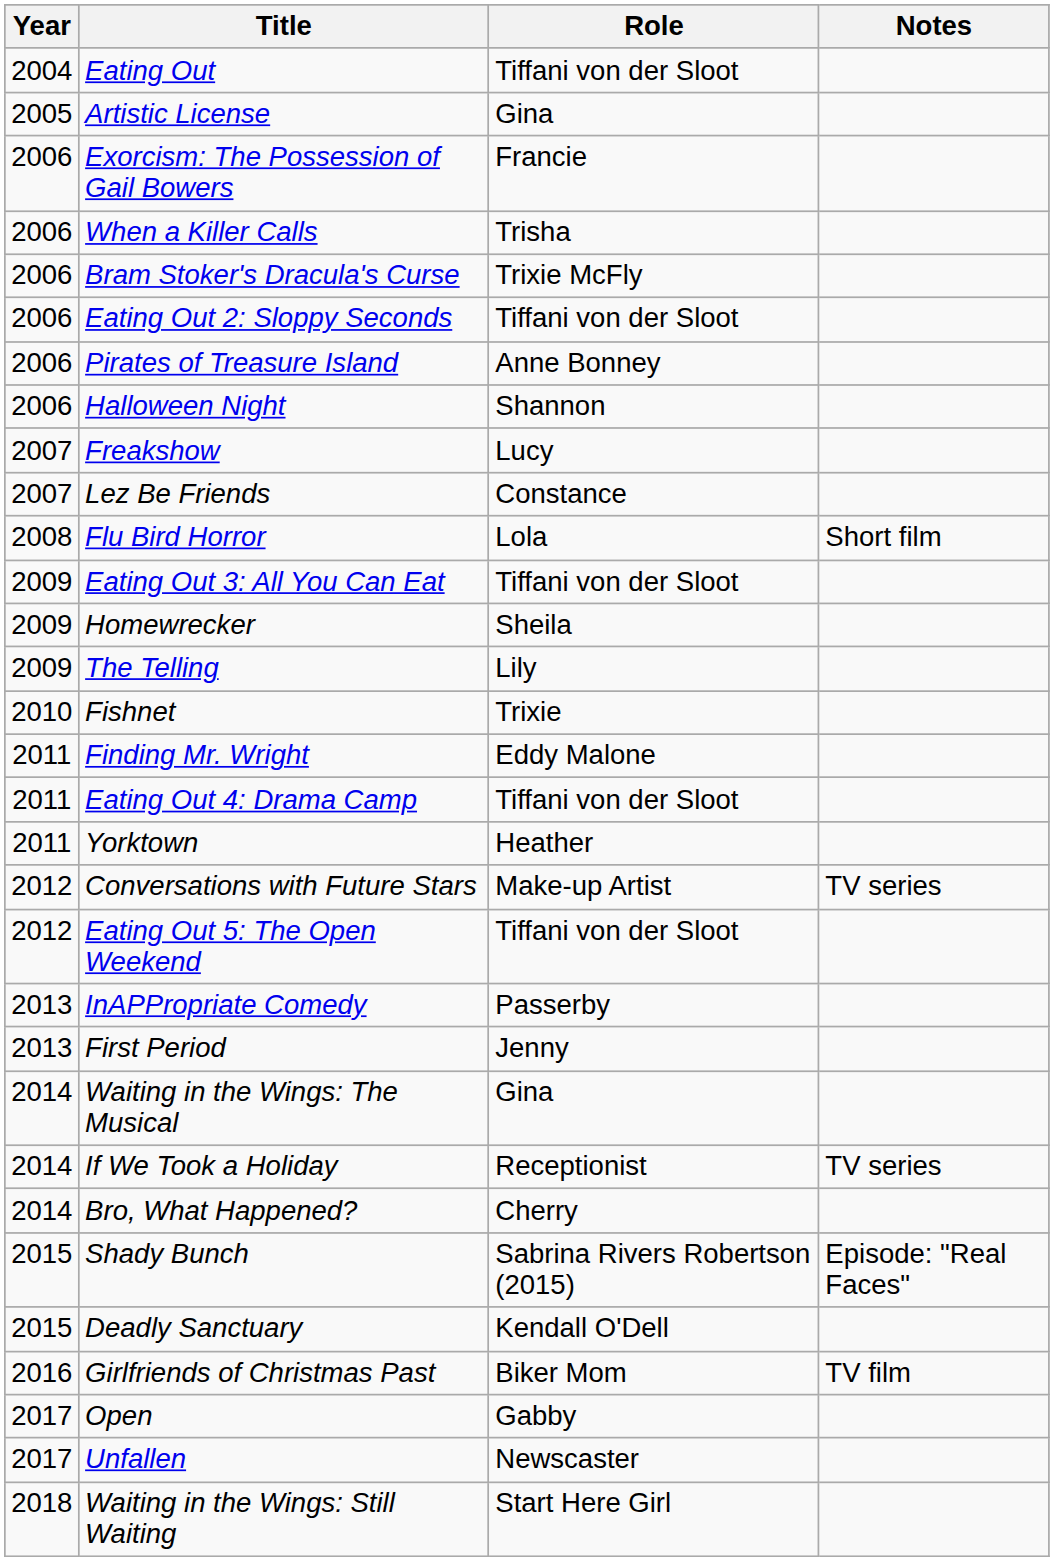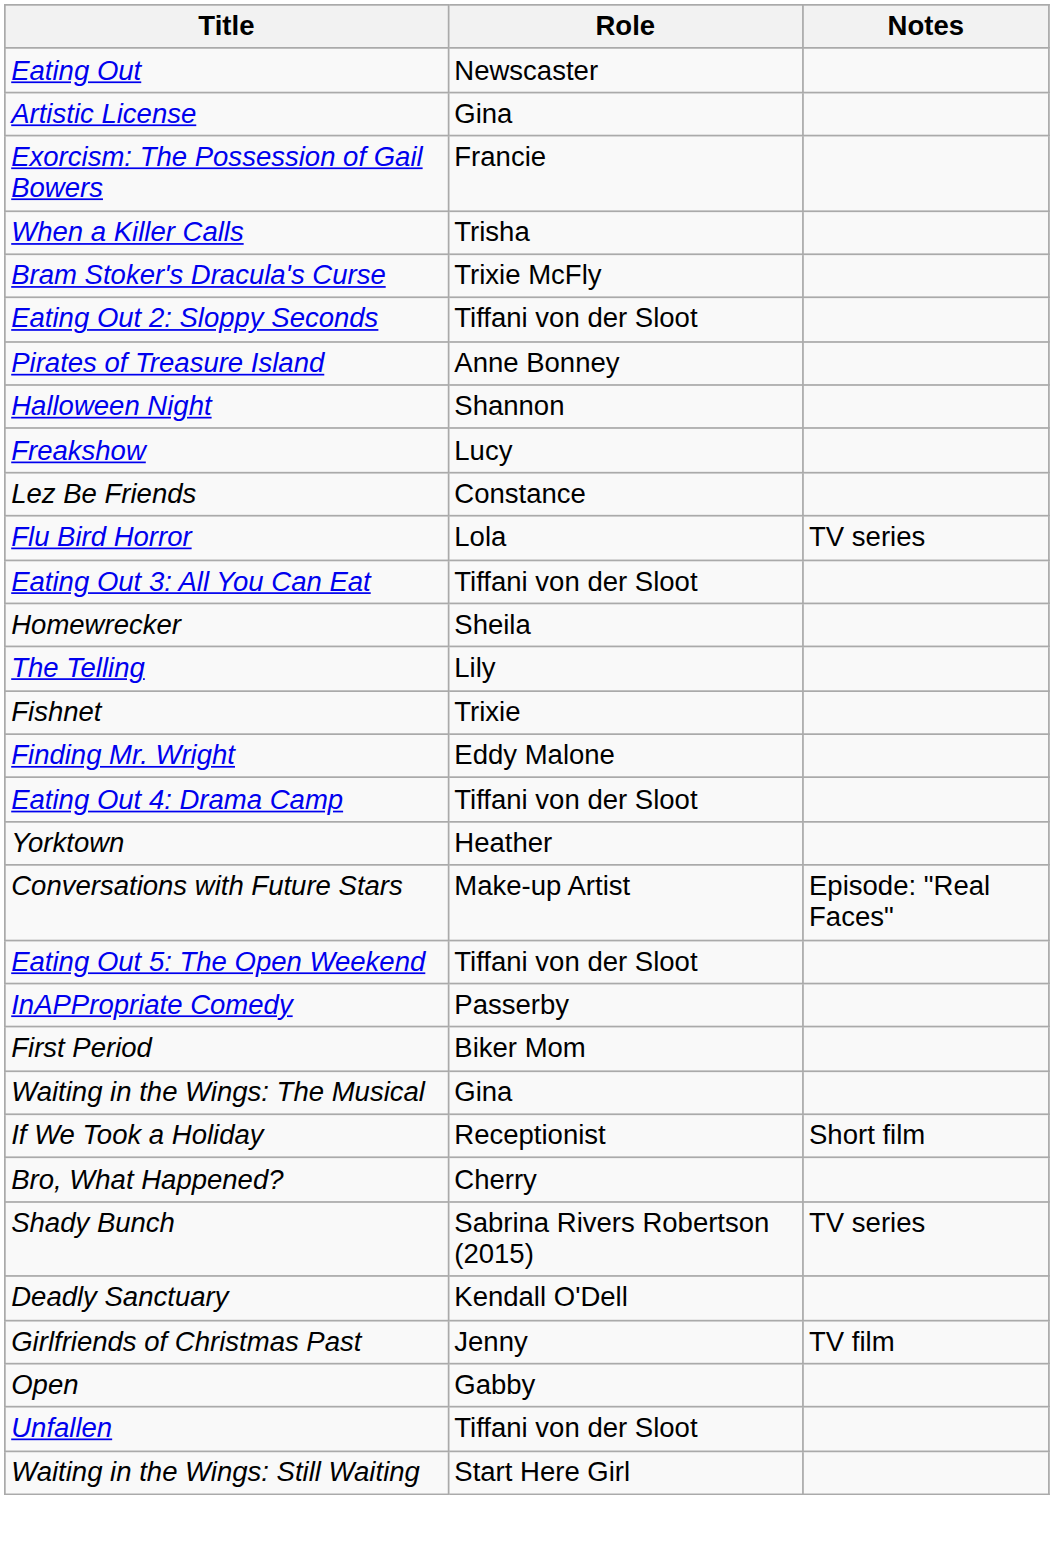- column: Year | 2004 | 2005 | 2006 | 2006 | 2006 | 2006 | 2006 | 2006 | 2007 | 2007 | 2008 | 2009 | 2009 | 2009 | 2010 | 2011 | 2011 | 2011 | 2012 | 2012 | 2013 | 2013 | 2014 | 2014 | 2014 | 2015 | 2015 | 2016 | 2017 | 2017 | 2018
Eating Out | Role: Tiffani von der Sloot -> Newscaster
Flu Bird Horror | Notes: Short film -> TV series
Conversations with Future Stars | Notes: TV series -> Episode: "Real Faces"
First Period | Role: Jenny -> Biker Mom
If We Took a Holiday | Notes: TV series -> Short film
Shady Bunch | Notes: Episode: "Real Faces" -> TV series
Girlfriends of Christmas Past | Role: Biker Mom -> Jenny
Unfallen | Role: Newscaster -> Tiffani von der Sloot
